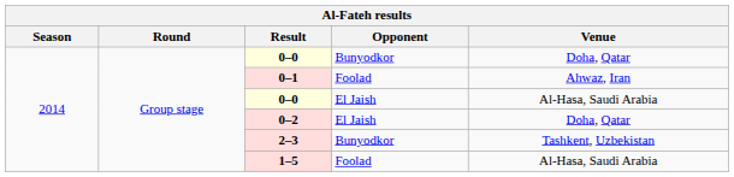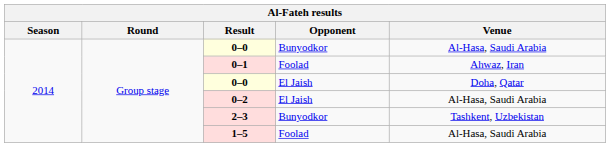0–0 / Bunyodkor | Venue: Doha, Qatar -> Al-Hasa, Saudi Arabia
0–0 / El Jaish | Venue: Al-Hasa, Saudi Arabia -> Doha, Qatar
0–2 | Venue: Doha, Qatar -> Al-Hasa, Saudi Arabia
